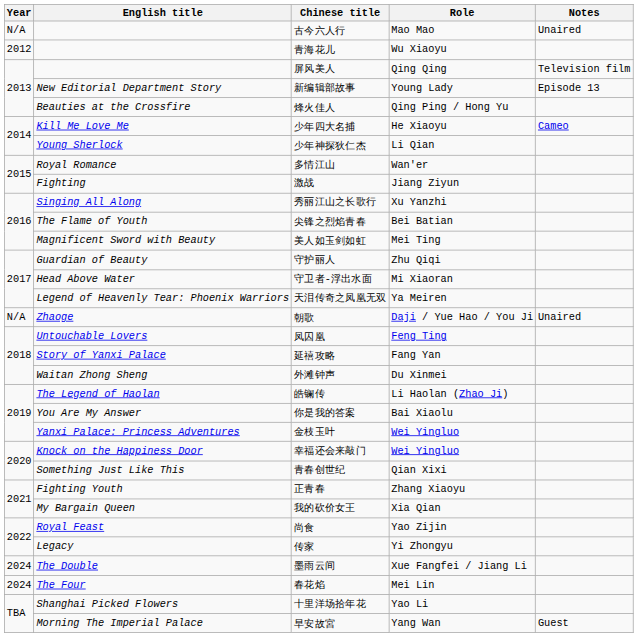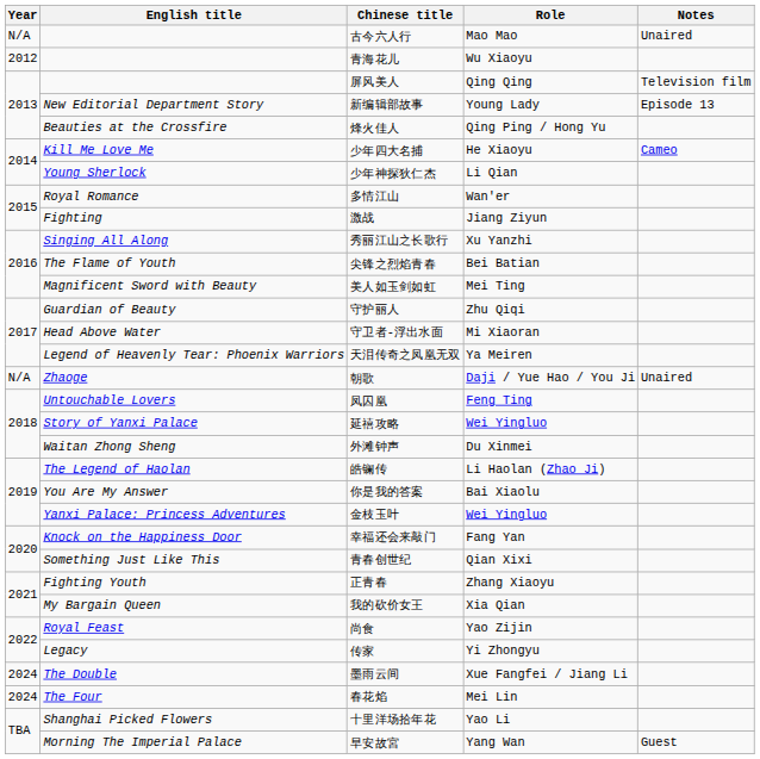延禧攻略 | Role: Fang Yan -> Wei Yingluo
幸福还会来敲门 | Role: Wei Yingluo -> Fang Yan
